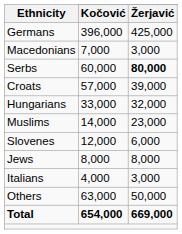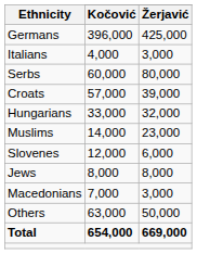rows swapped: Italians <-> Macedonians
Serbs | Žerjavić: bold -> normal
